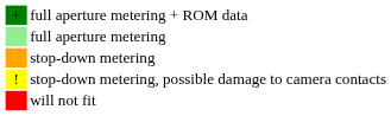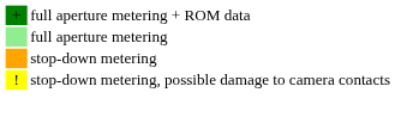- row: will not fit
